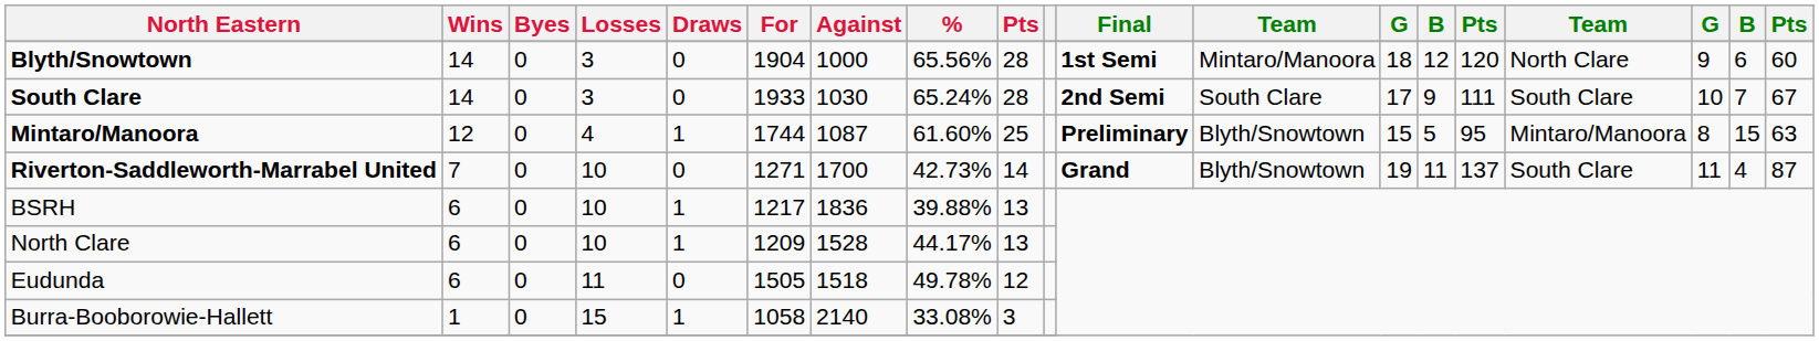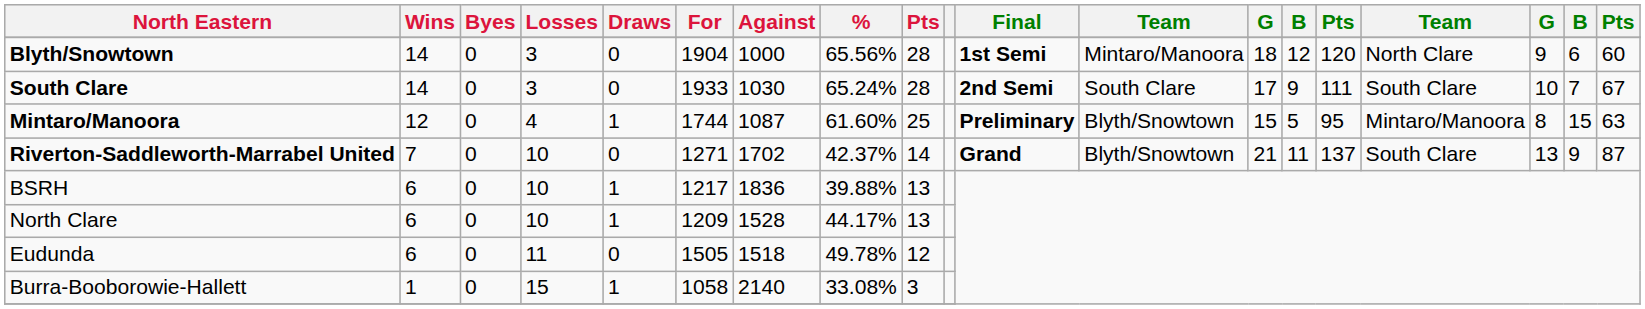Riverton-Saddleworth-Marrabel United | Against: 1700 -> 1702
Riverton-Saddleworth-Marrabel United | %: 42.73% -> 42.37%
Riverton-Saddleworth-Marrabel United | column 13: 19 -> 21
Riverton-Saddleworth-Marrabel United | column 17: 11 -> 13
Riverton-Saddleworth-Marrabel United | column 18: 4 -> 9
